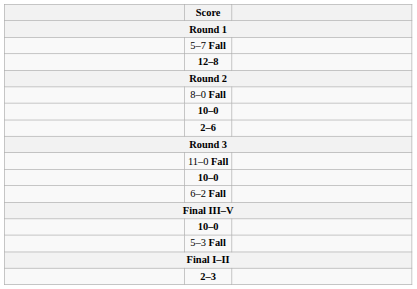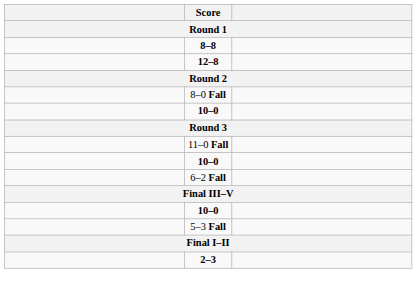- row: 5–7 Fall
+ row: 8–8
- row: 2–6
